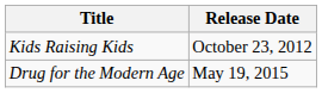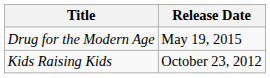rows swapped: Kids Raising Kids <-> Drug for the Modern Age
